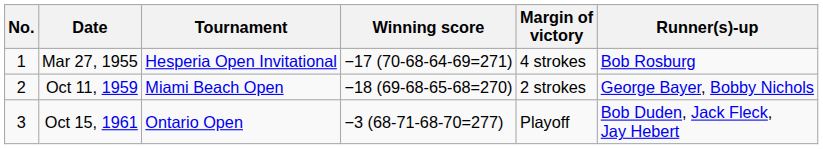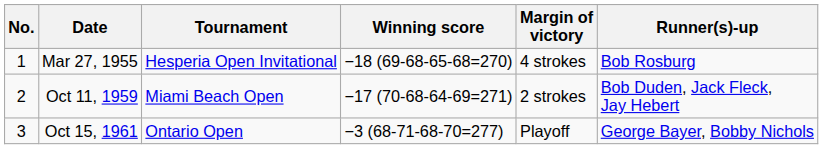Mar 27, 1955 | Winning score: −17 (70-68-64-69=271) -> −18 (69-68-65-68=270)
Oct 11, 1959 | Winning score: −18 (69-68-65-68=270) -> −17 (70-68-64-69=271)
Oct 11, 1959 | Runner(s)-up: George Bayer, Bobby Nichols -> Bob Duden, Jack Fleck, Jay Hebert
Oct 15, 1961 | Runner(s)-up: Bob Duden, Jack Fleck, Jay Hebert -> George Bayer, Bobby Nichols
